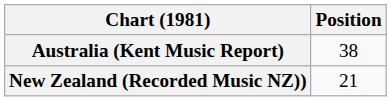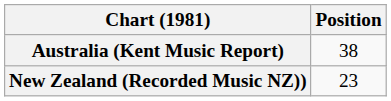New Zealand (Recorded Music NZ)) | Position: 21 -> 23
